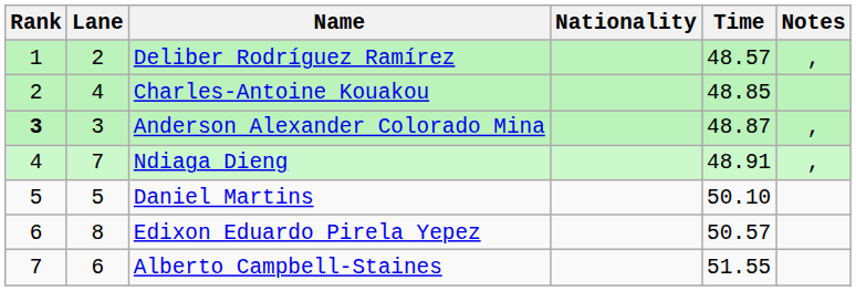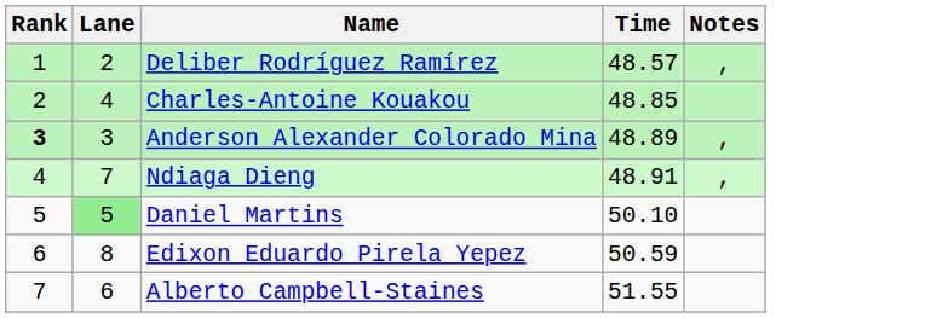- column: Nationality
Anderson Alexander Colorado Mina | Time: 48.87 -> 48.89
Daniel Martins | Lane: no background -> lightgreen background
Edixon Eduardo Pirela Yepez | Time: 50.57 -> 50.59
